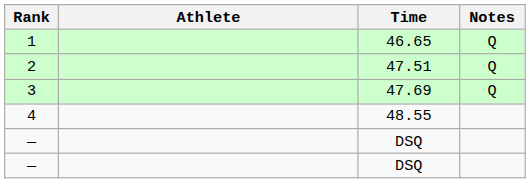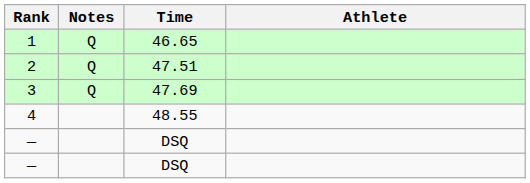columns swapped: Athlete <-> Notes
